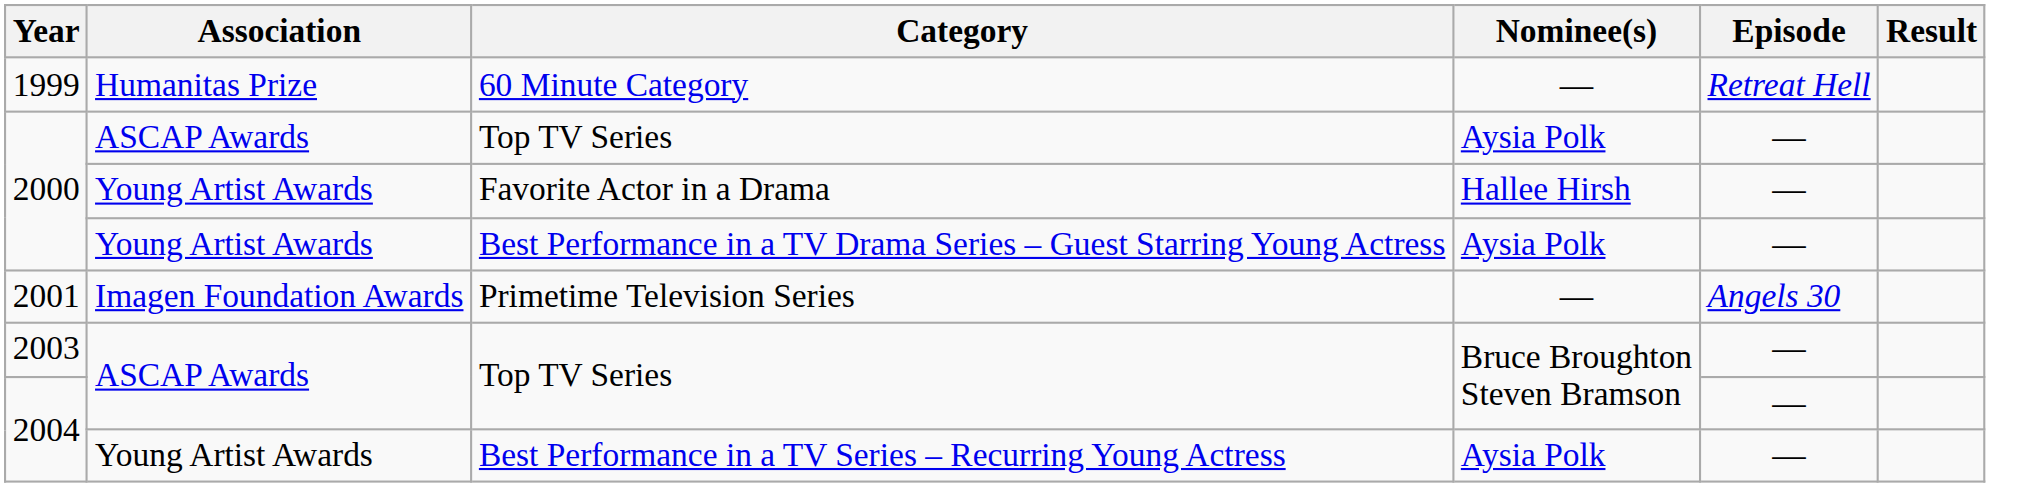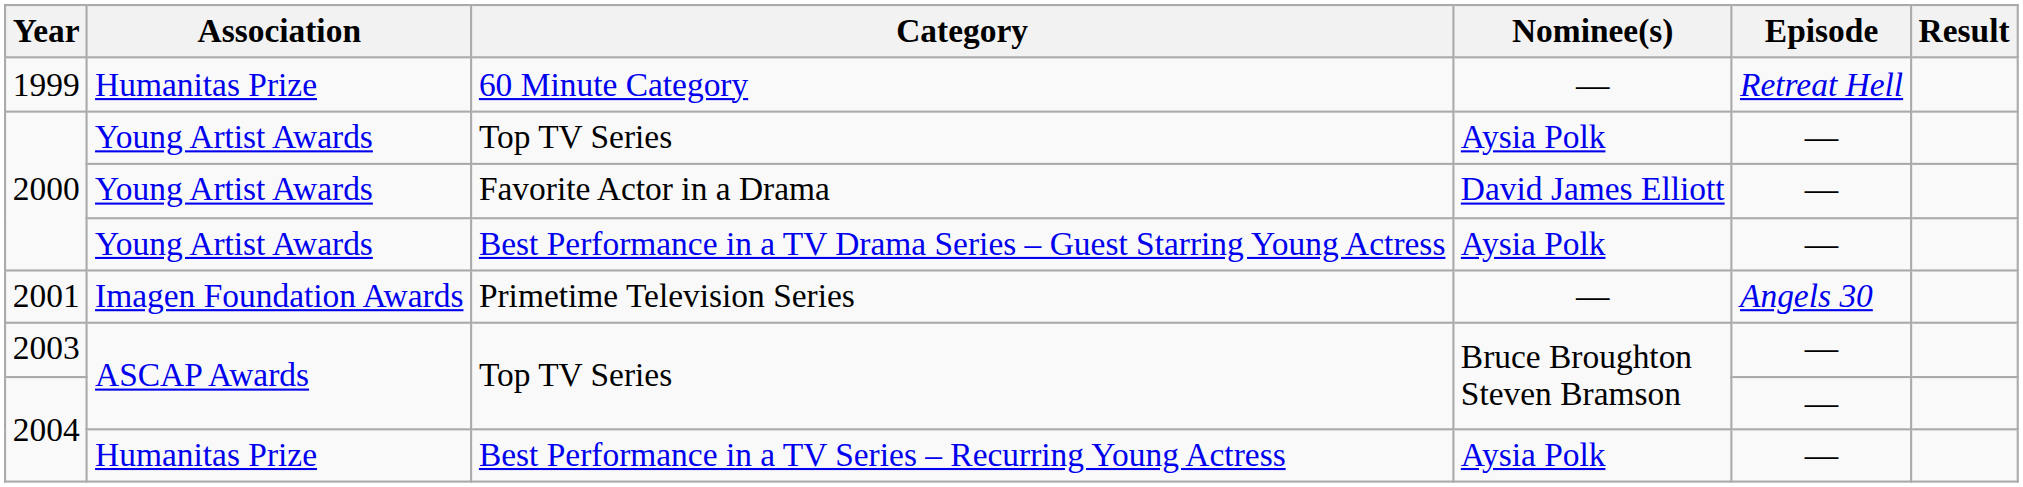2000 / Top TV Series | Association: ASCAP Awards -> Young Artist Awards
Favorite Actor in a Drama | Nominee(s): Hallee Hirsh -> David James Elliott
Best Performance in a TV Series – Recurring Young Actress | Association: Young Artist Awards -> Humanitas Prize
